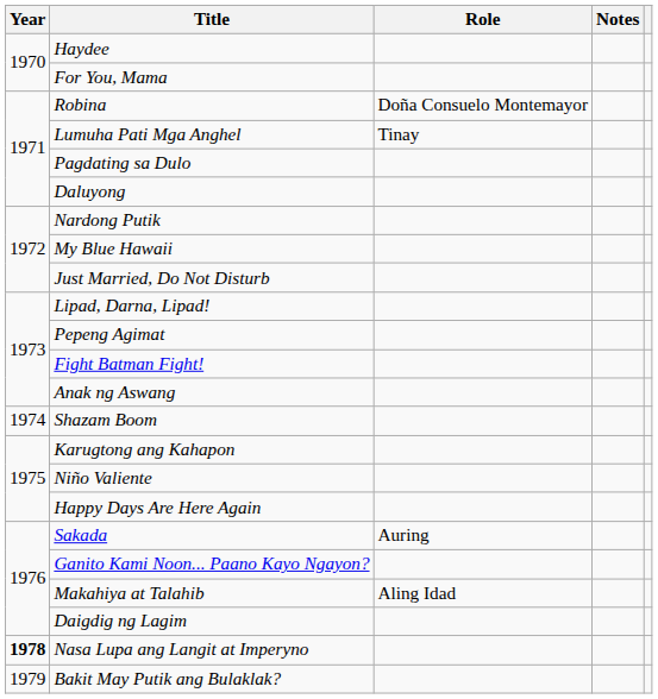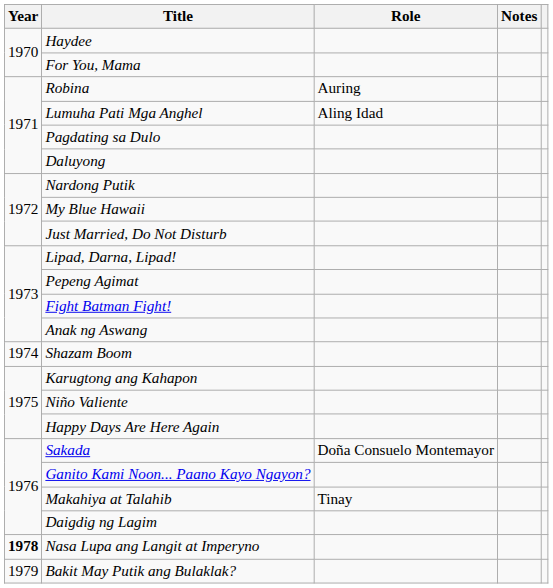Robina | Role: Doña Consuelo Montemayor -> Auring
Lumuha Pati Mga Anghel | Role: Tinay -> Aling Idad
Sakada | Role: Auring -> Doña Consuelo Montemayor
Makahiya at Talahib | Role: Aling Idad -> Tinay
